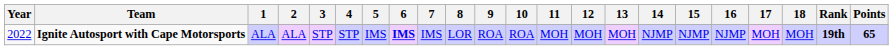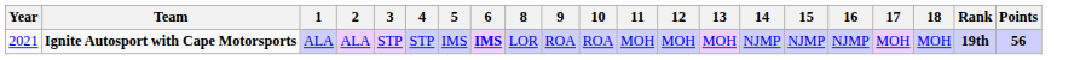- column: 7 | IMS
Ignite Autosport with Cape Motorsports | Year: 2022 -> 2021
Ignite Autosport with Cape Motorsports | Points: 65 -> 56
